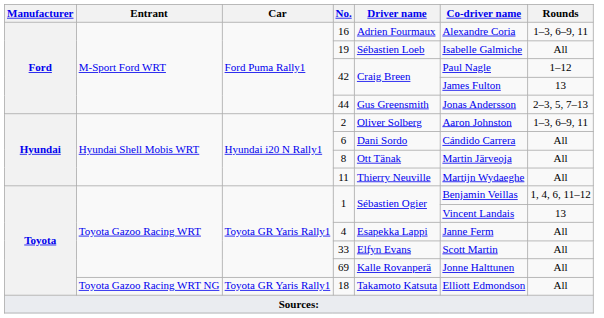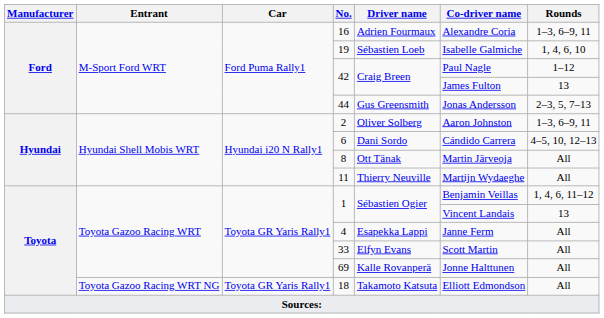19 | Rounds: All -> 1, 4, 6, 10
6 | Rounds: All -> 4–5, 10, 12–13
